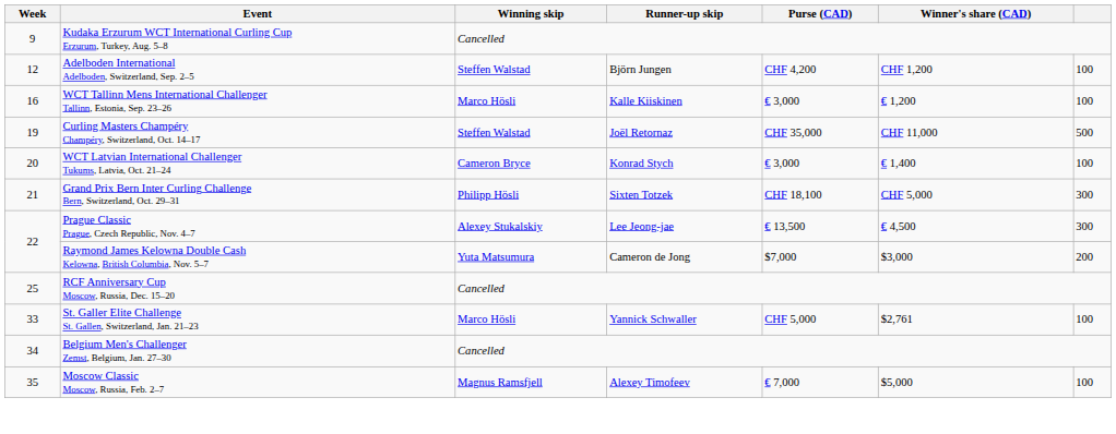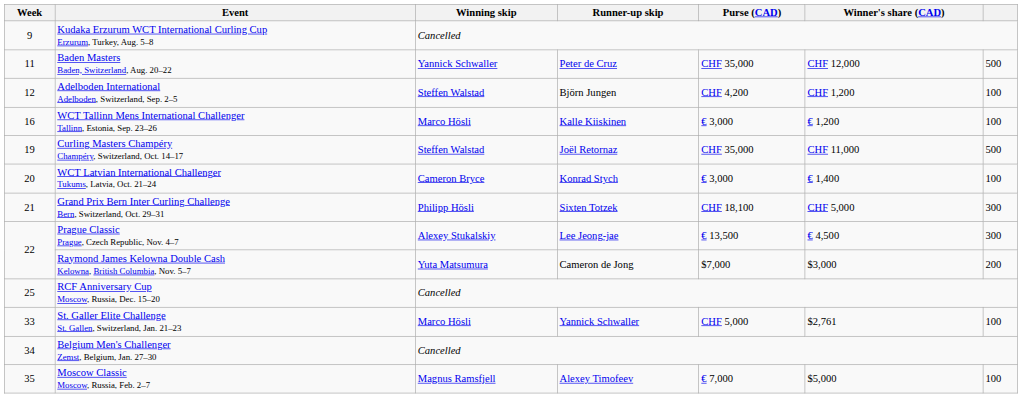+ row: 11 | Baden Masters Baden, Switzerland, Aug. 20–22 | Yannick Schwaller | Peter de Cruz | CHF 35,000 | CHF 12,000 | 500
